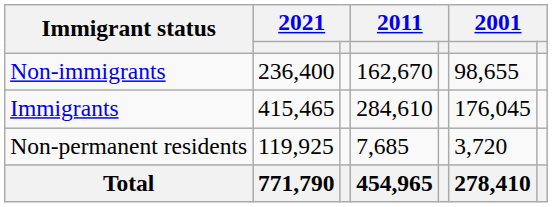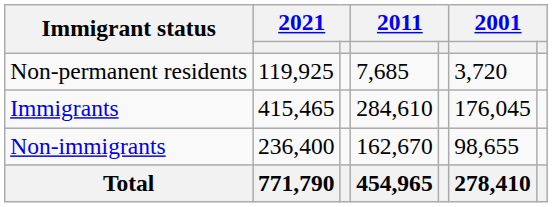rows swapped: Non-immigrants <-> Non-permanent residents
